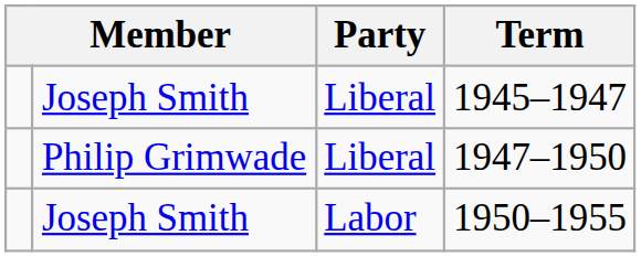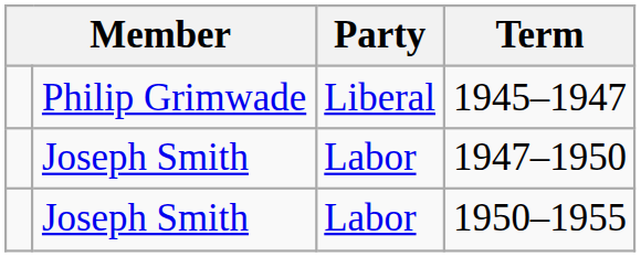1945–1947 | column 2: Joseph Smith -> Philip Grimwade
1947–1950 | column 2: Philip Grimwade -> Joseph Smith
1947–1950 | Party: Liberal -> Labor
